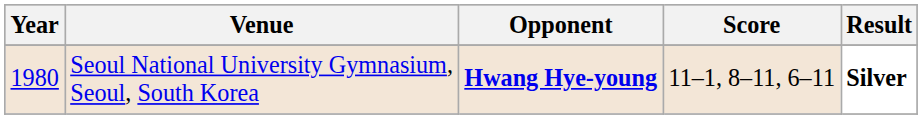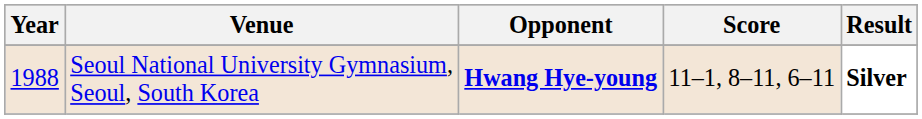Seoul National University Gymnasium, Seoul, South Korea | Year: 1980 -> 1988
